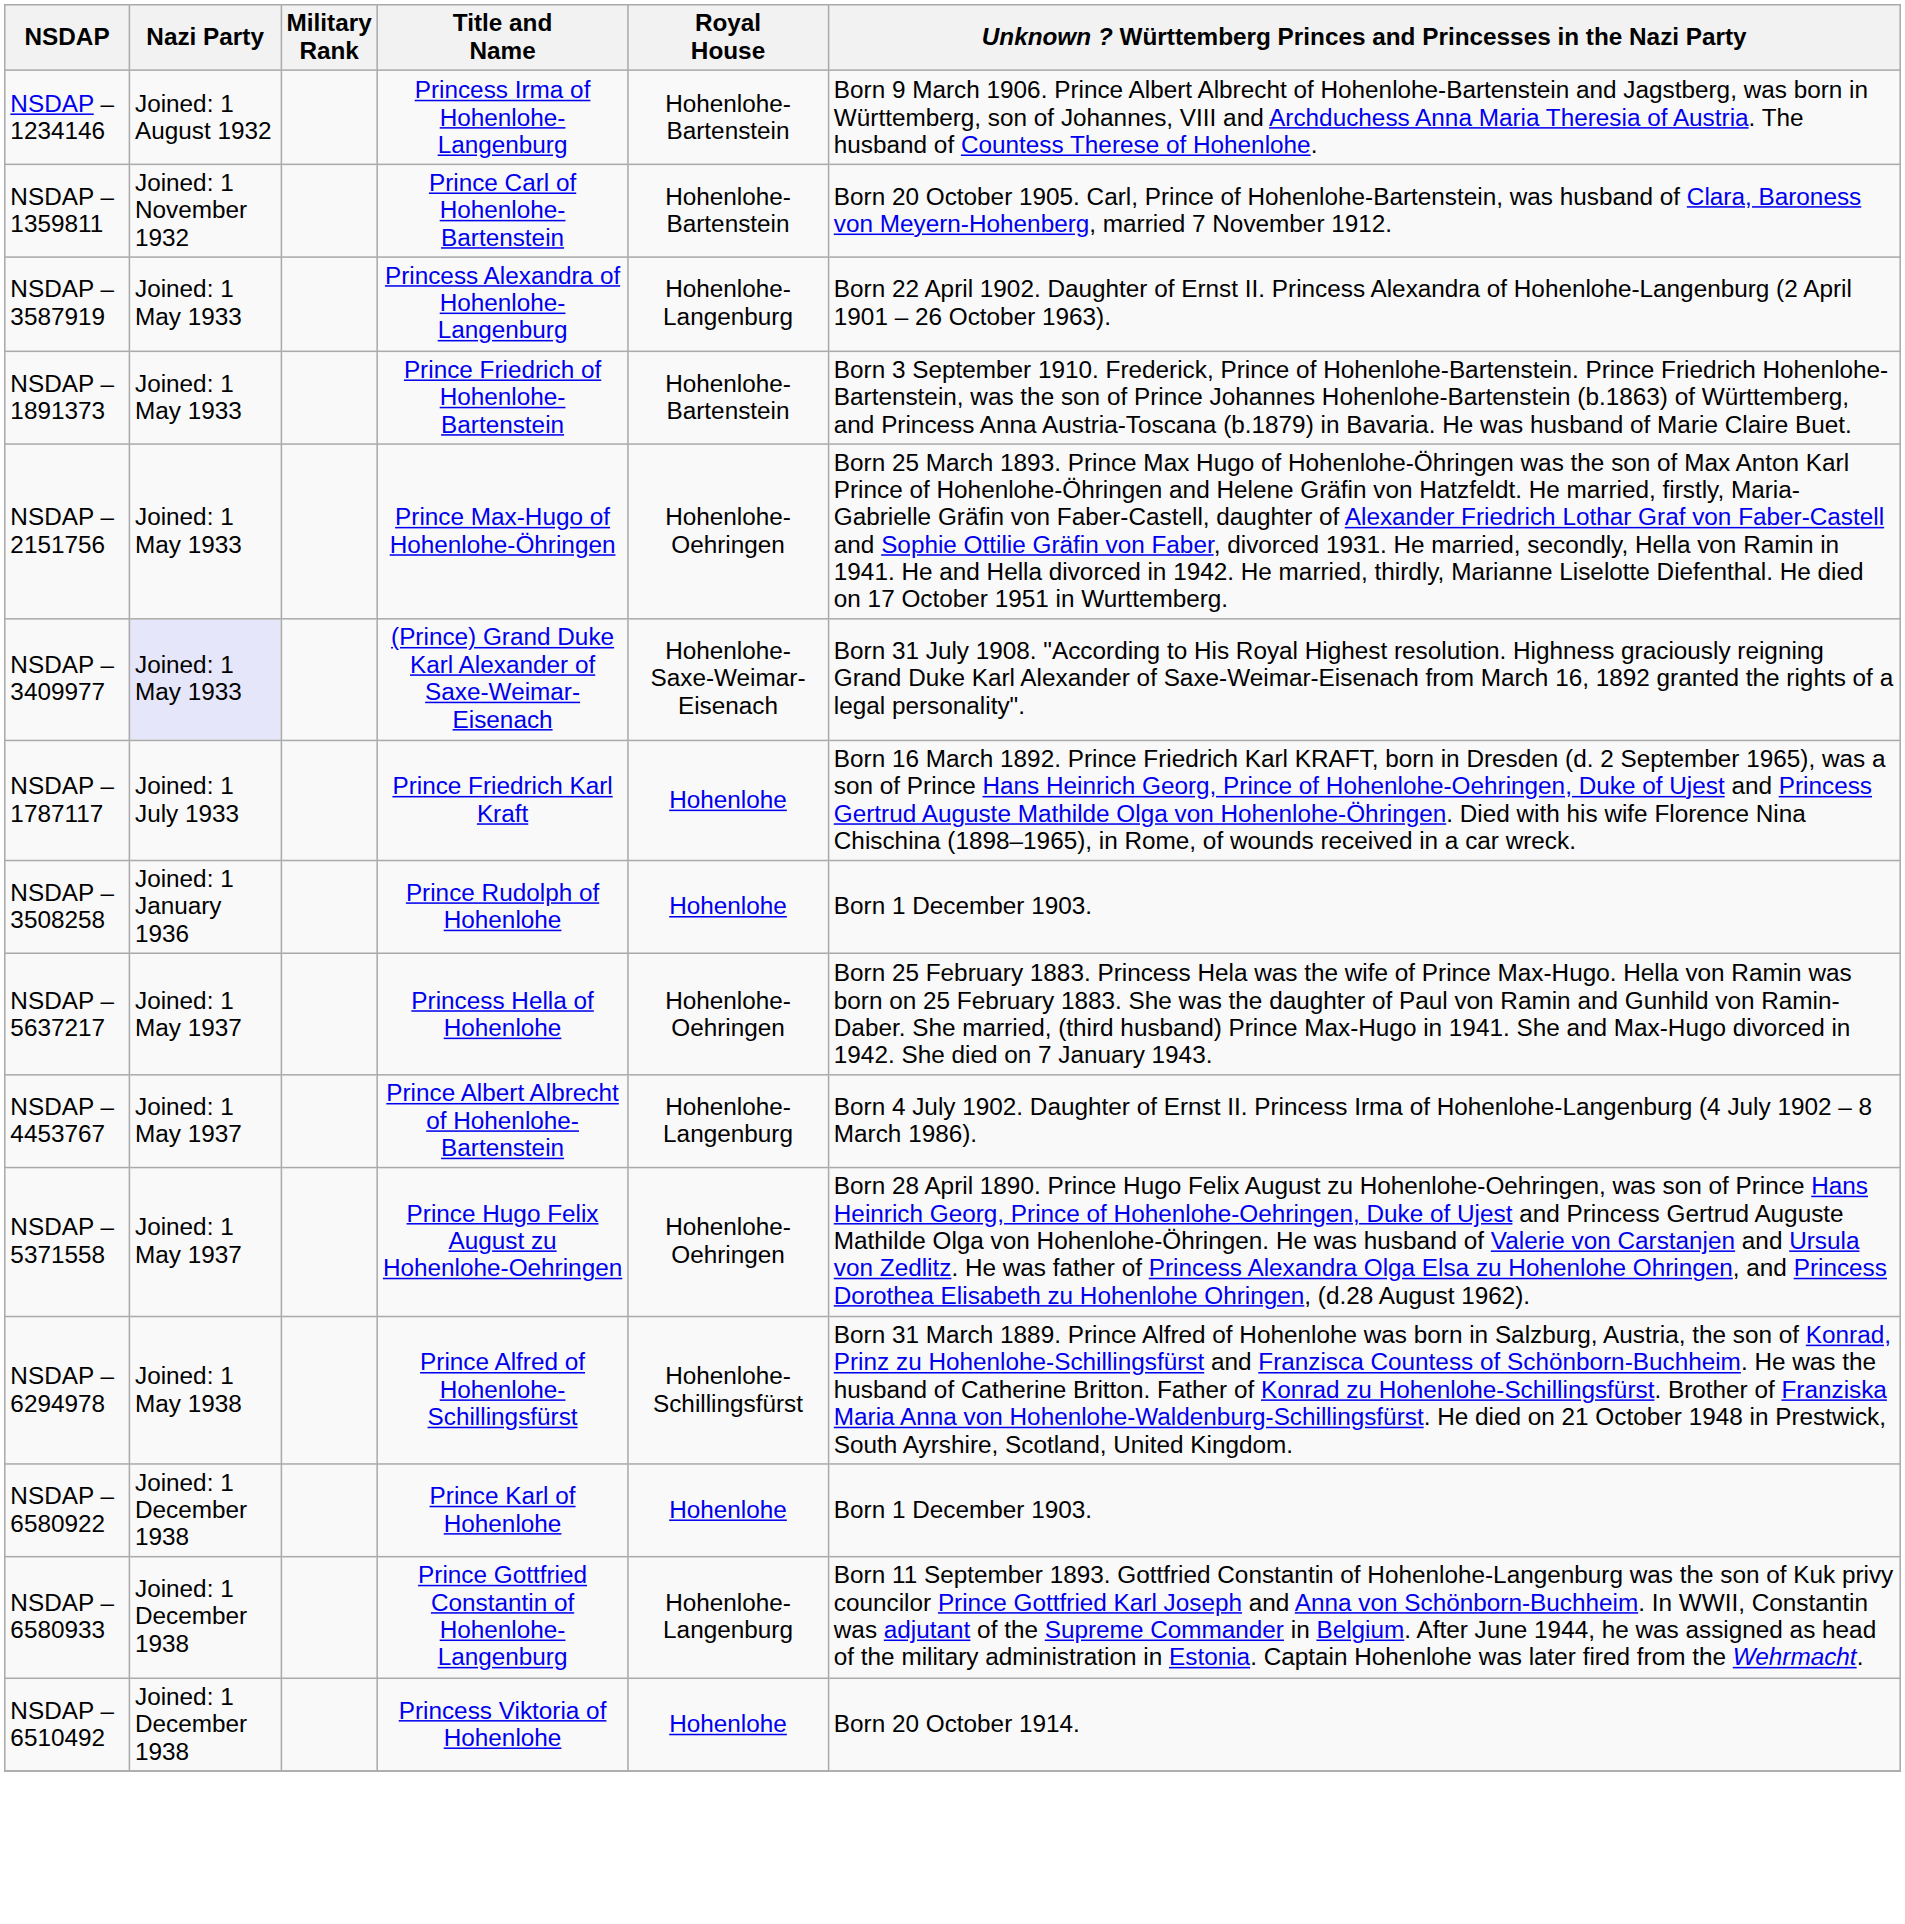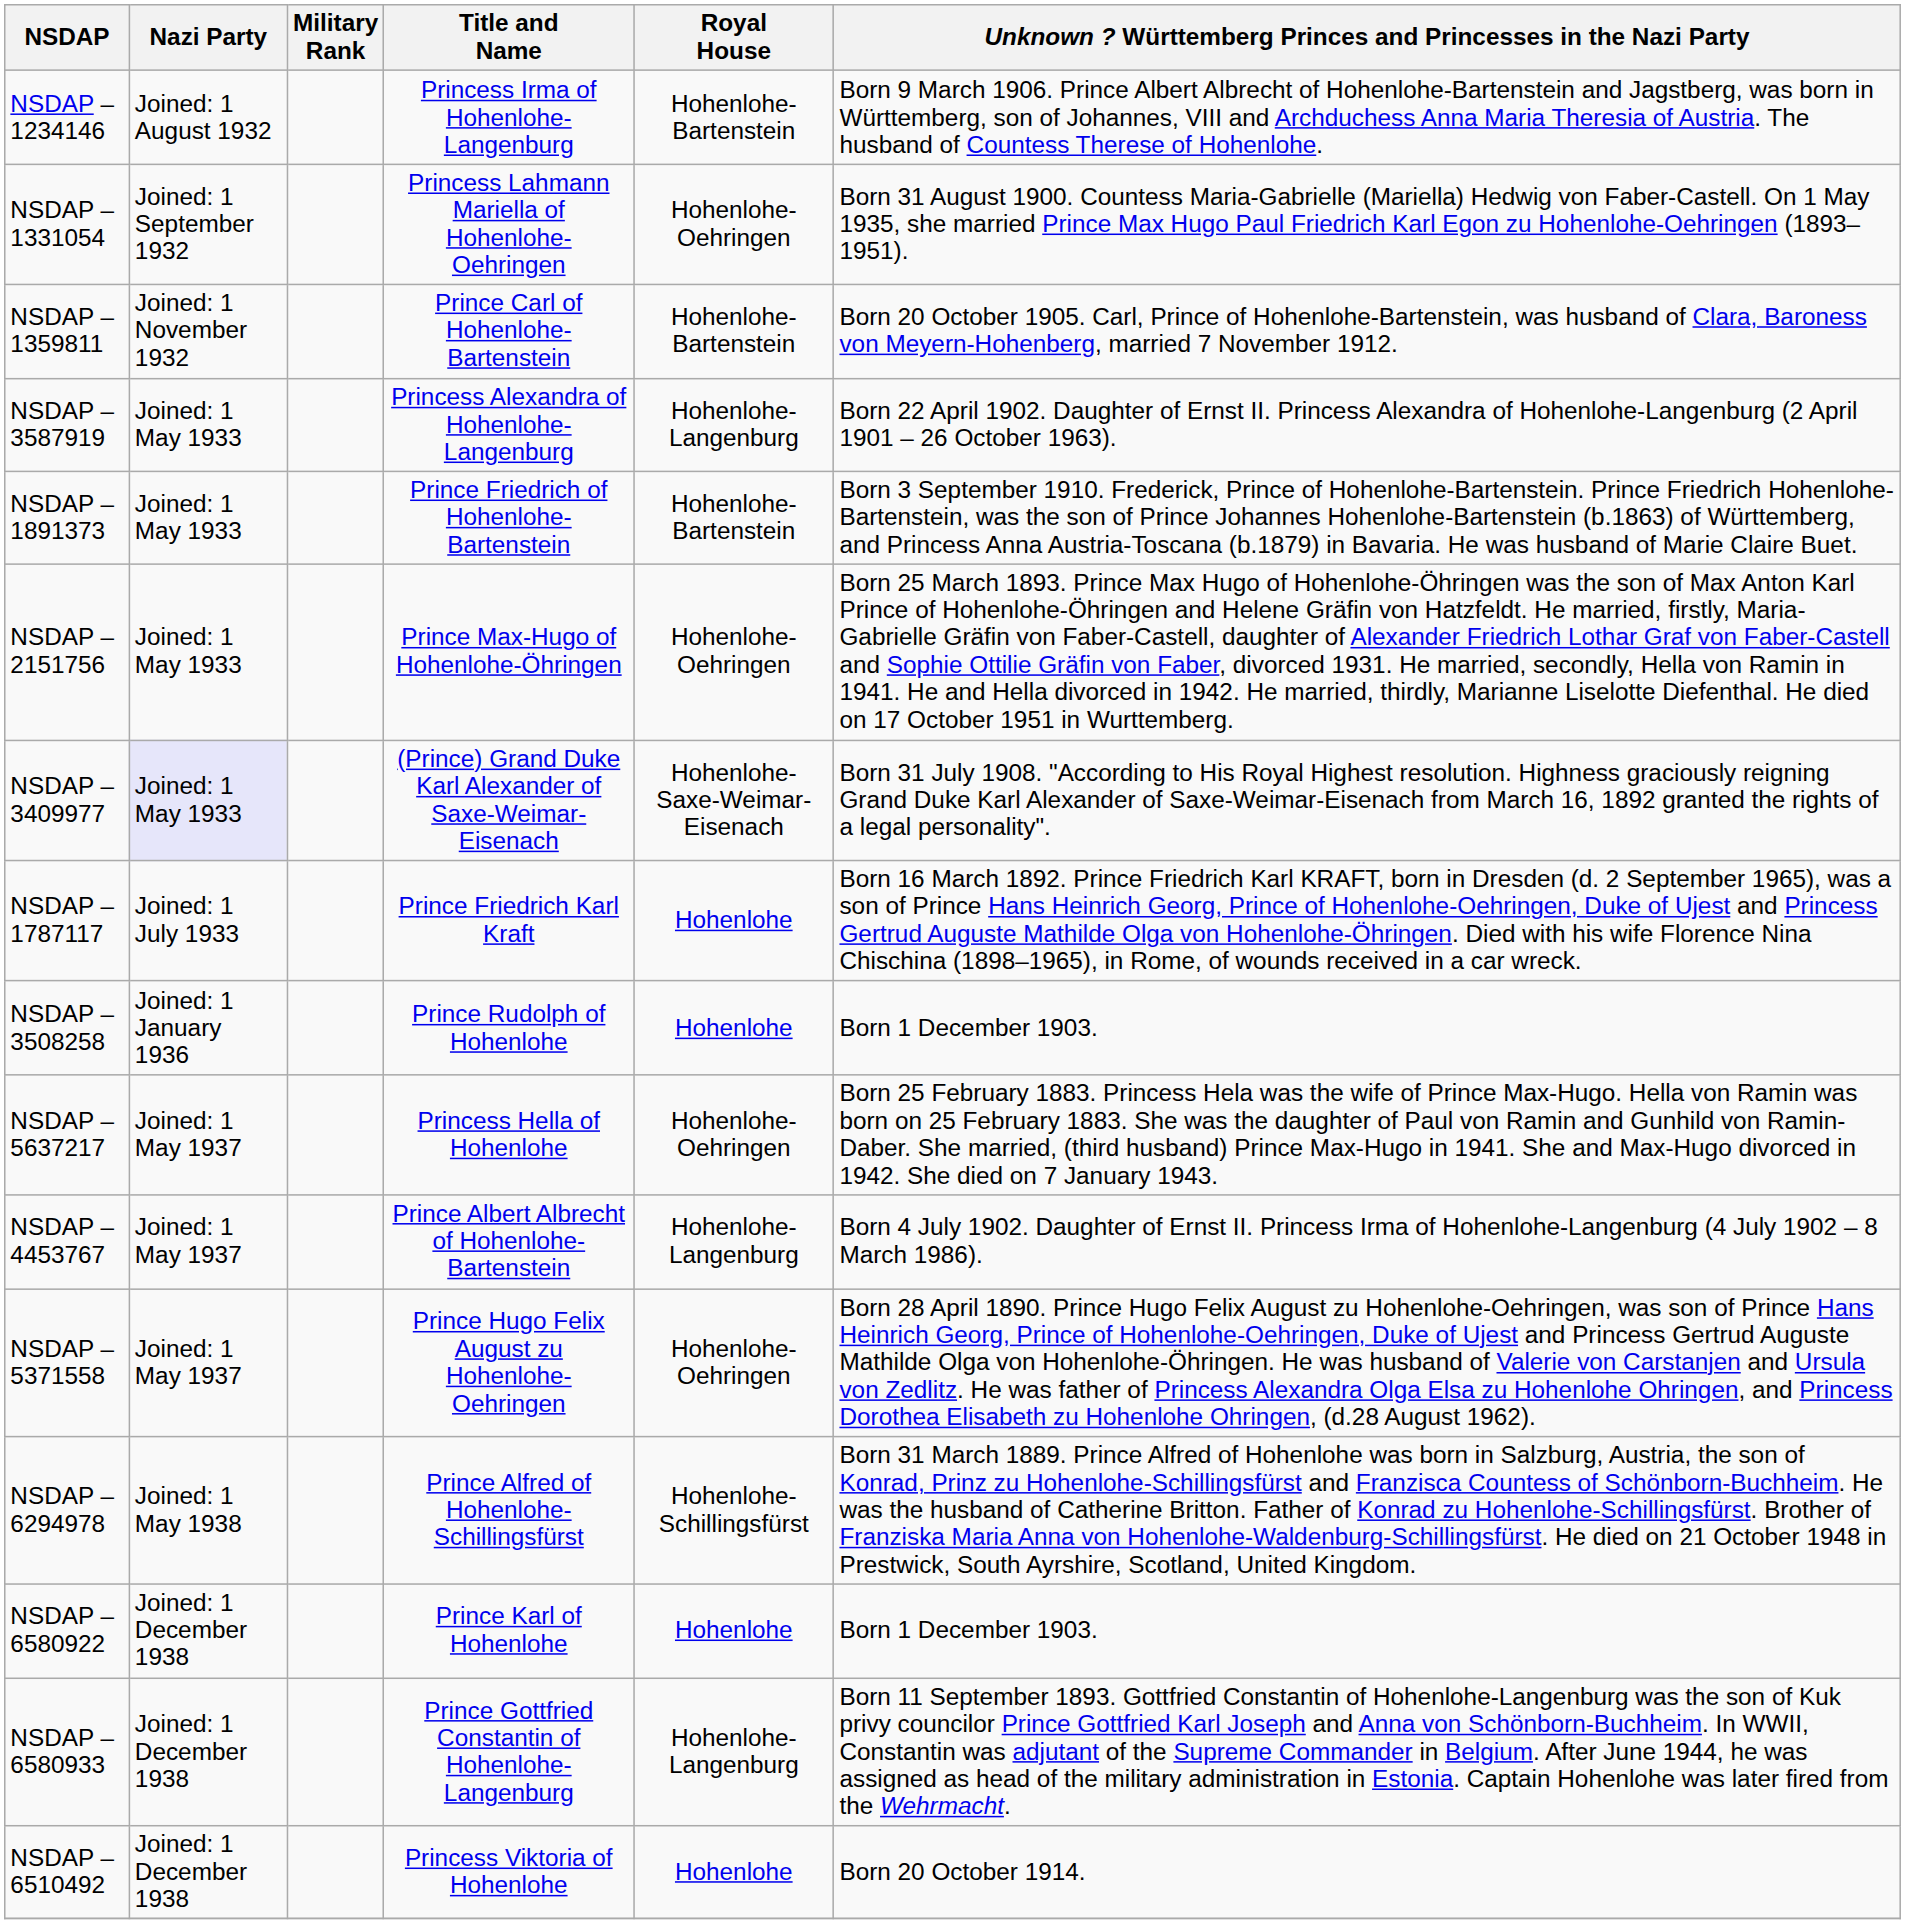+ row: NSDAP – 1331054 | Joined: 1 September 1932 | Princess Lahmann Mariella of Hohenlohe-Oehringen | Hohenlohe-Oehringen | Born 31 August 1900. Countess Maria-Gabrielle (Mariella) Hedwig von Faber-Castell. On 1 May 1935, she married Prince Max Hugo Paul Friedrich Karl Egon zu Hohenlohe-Oehringen (1893–1951).
